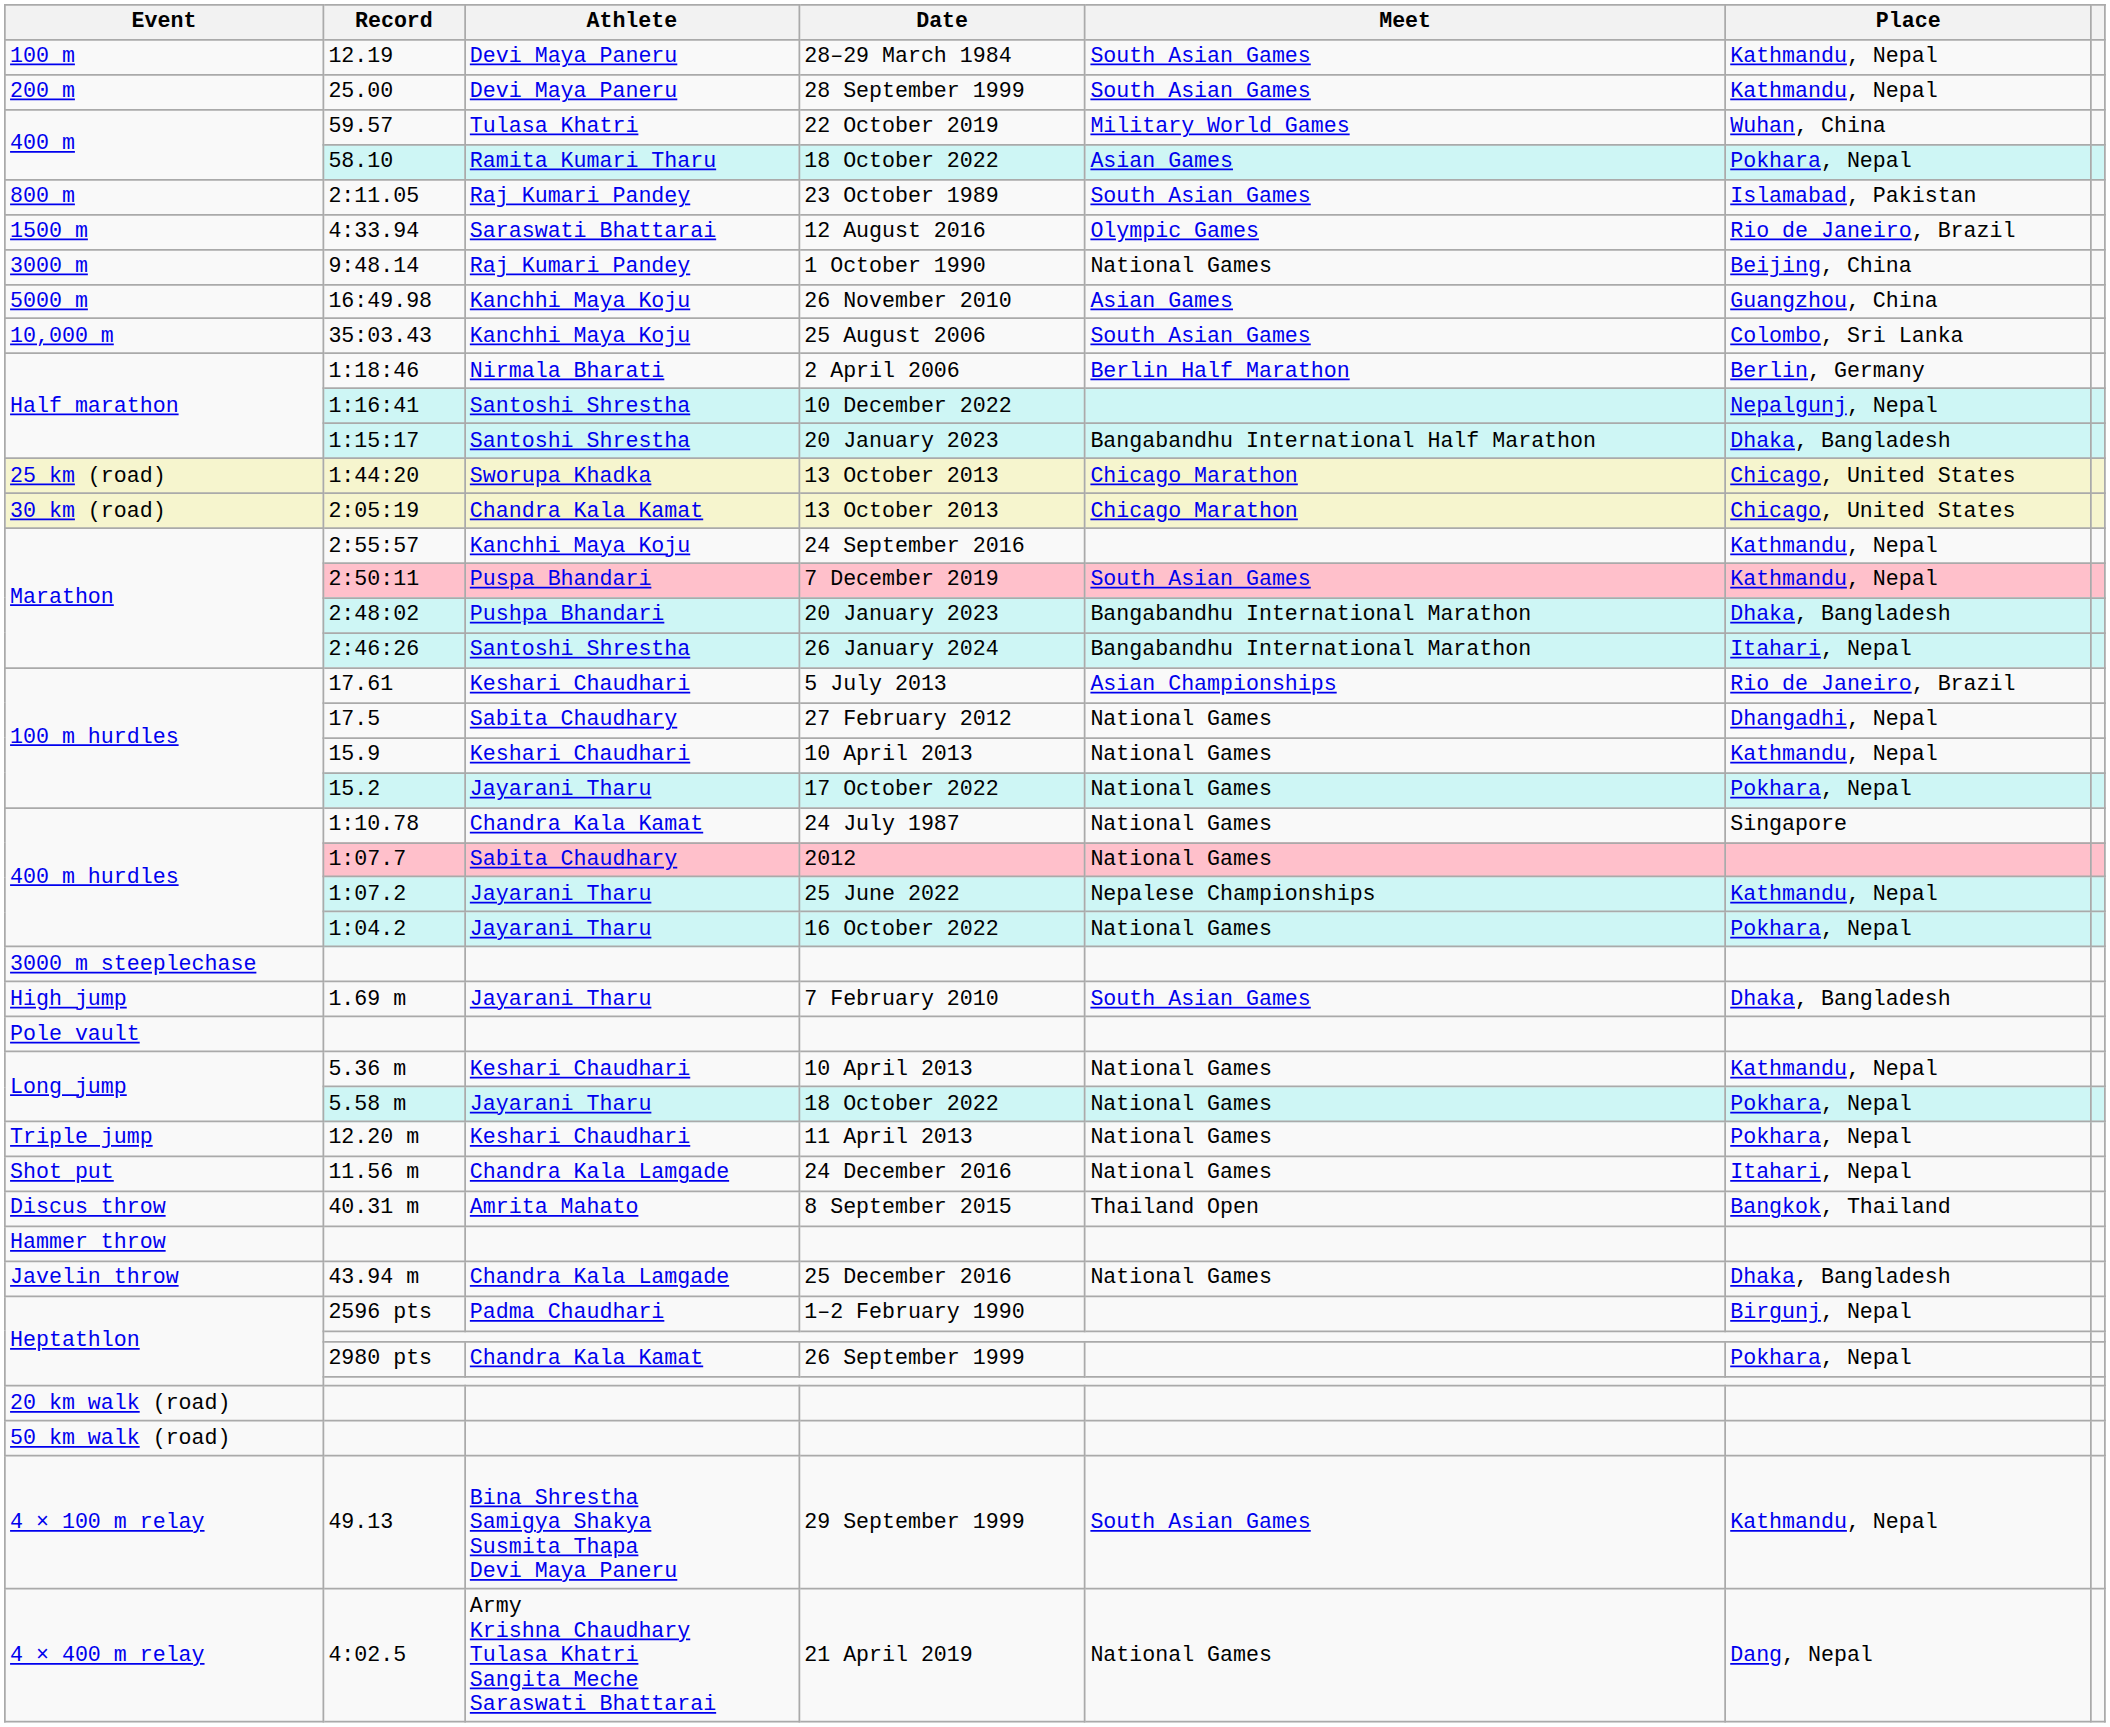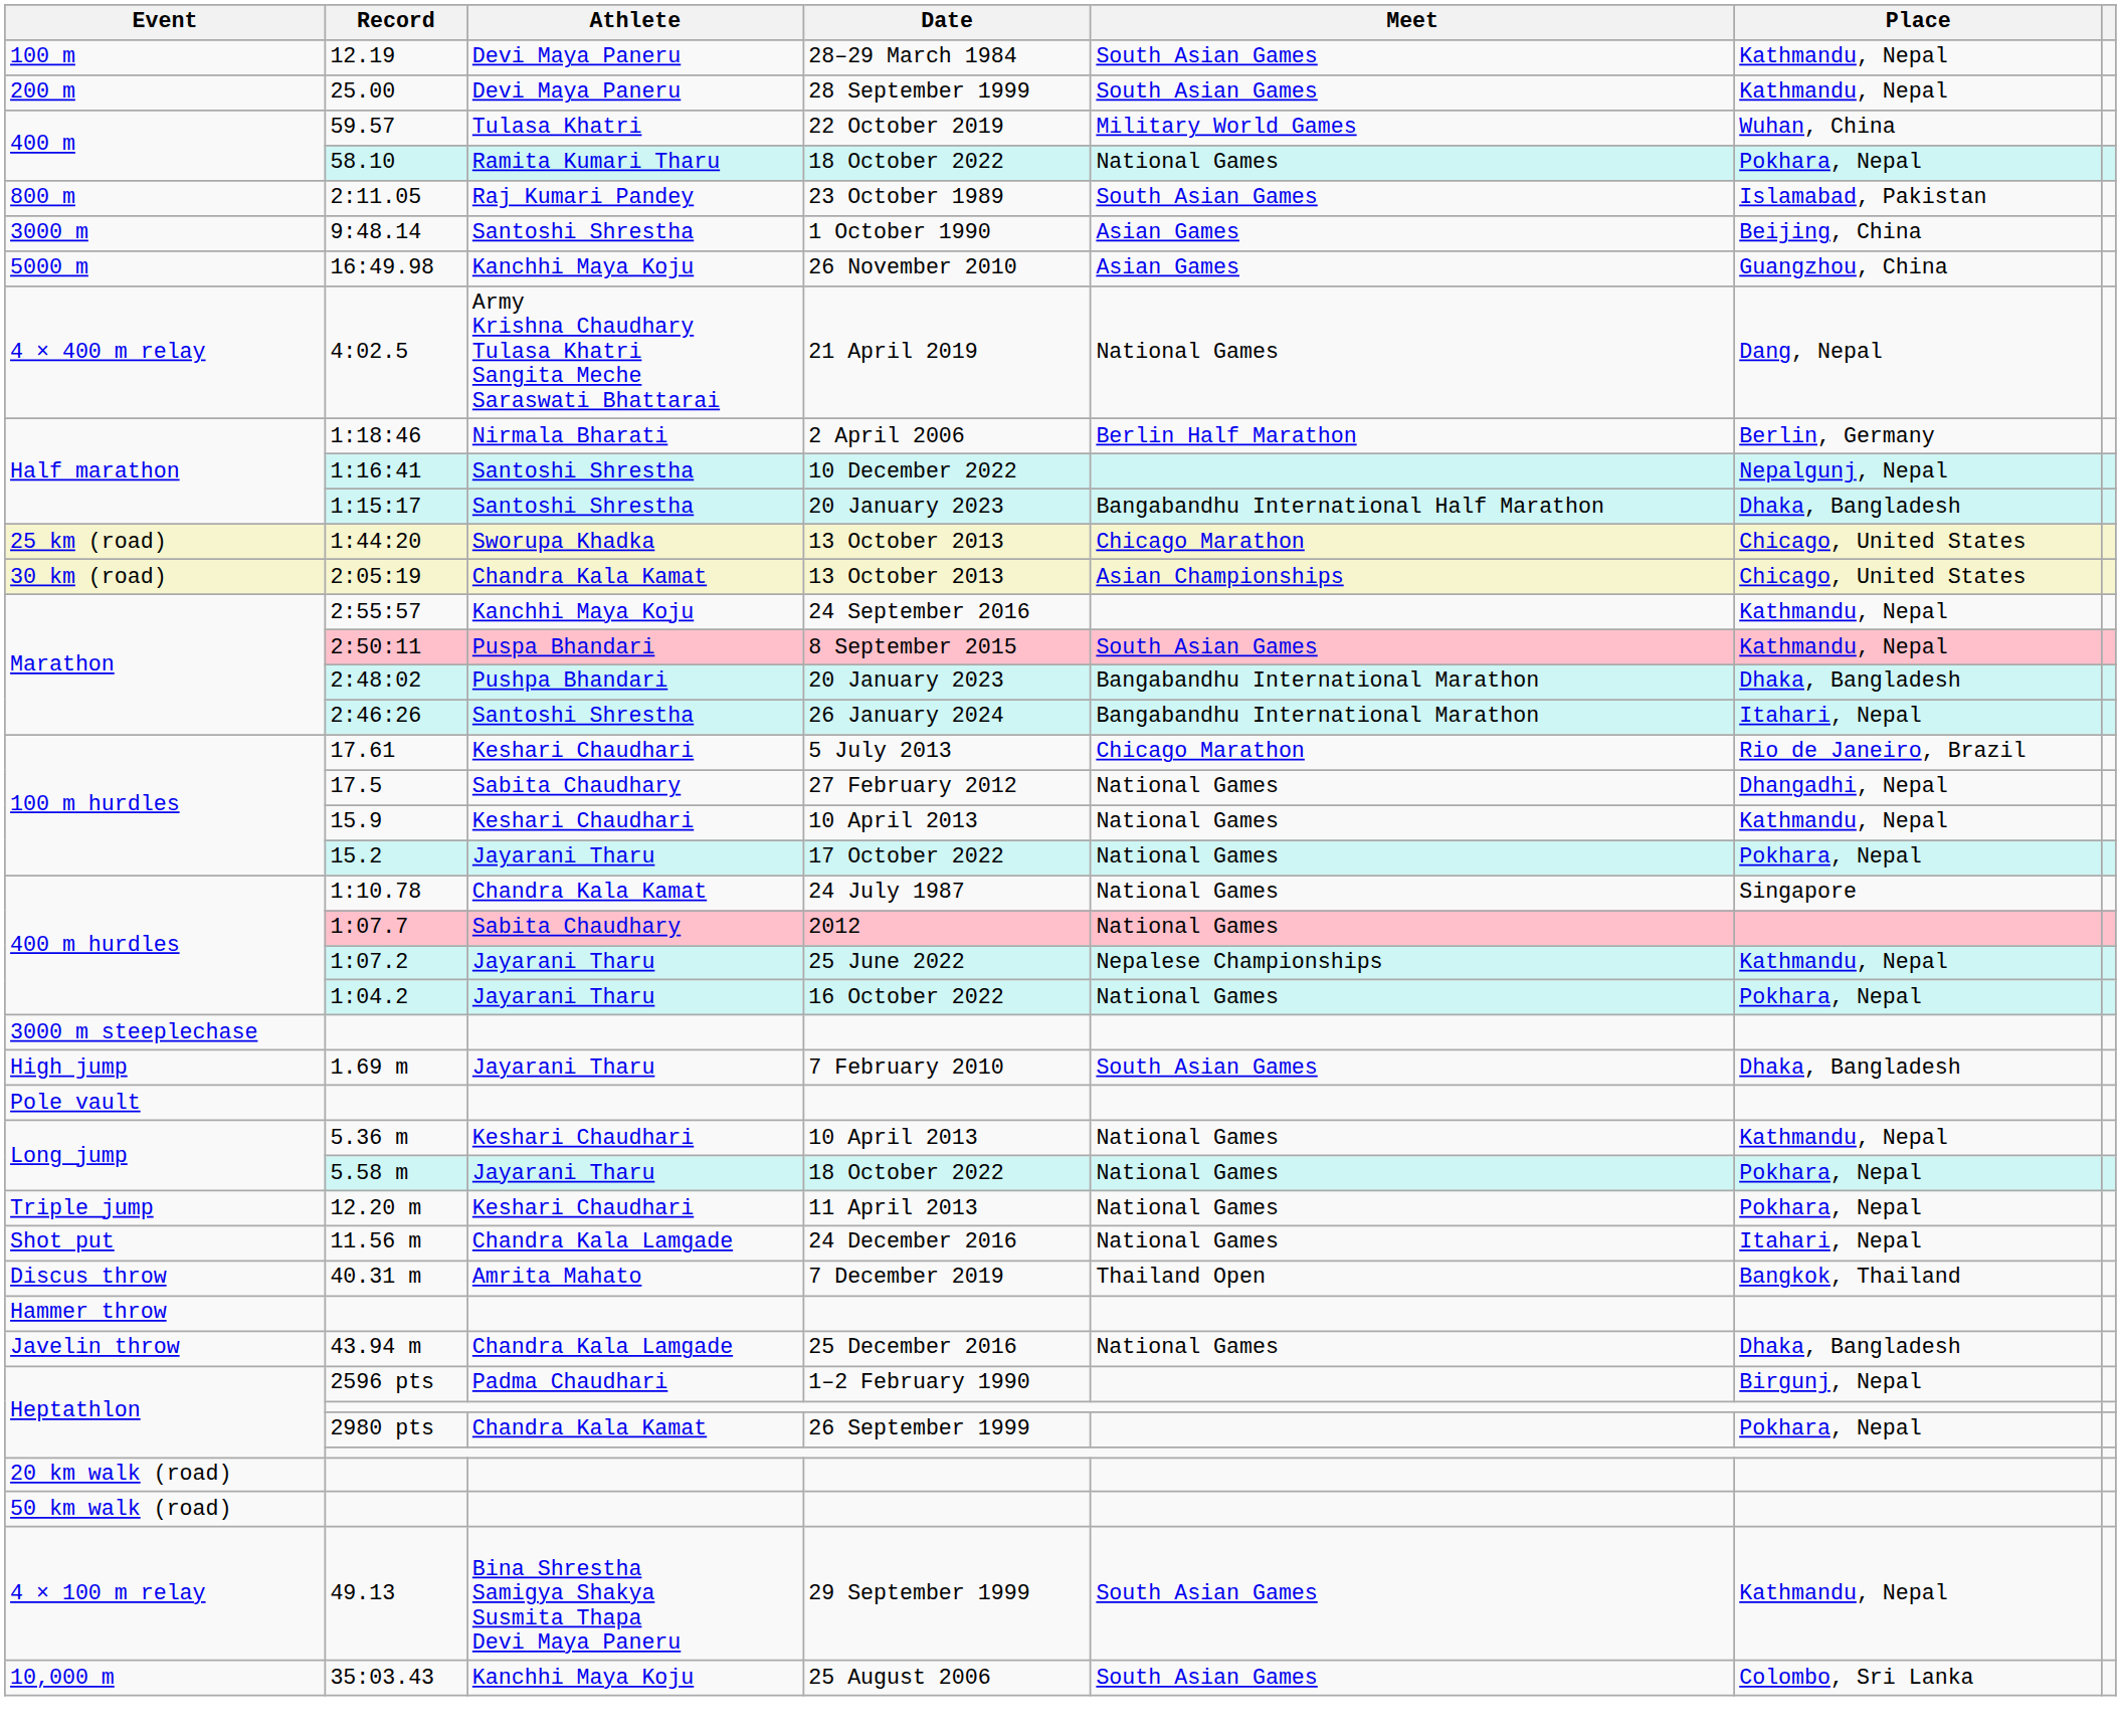58.10 | Meet: Asian Games -> National Games
- row: 1500 m | 4:33.94 | Saraswati Bhattarai | 12 August 2016 | Olympic Games | Rio de Janeiro, Brazil
9:48.14 | Athlete: Raj Kumari Pandey -> Santoshi Shrestha
9:48.14 | Meet: National Games -> Asian Games
rows swapped: 35:03.43 <-> 4:02.5
2:05:19 | Meet: Chicago Marathon -> Asian Championships
2:50:11 | Date: 7 December 2019 -> 8 September 2015
17.61 | Meet: Asian Championships -> Chicago Marathon
40.31 m | Date: 8 September 2015 -> 7 December 2019
